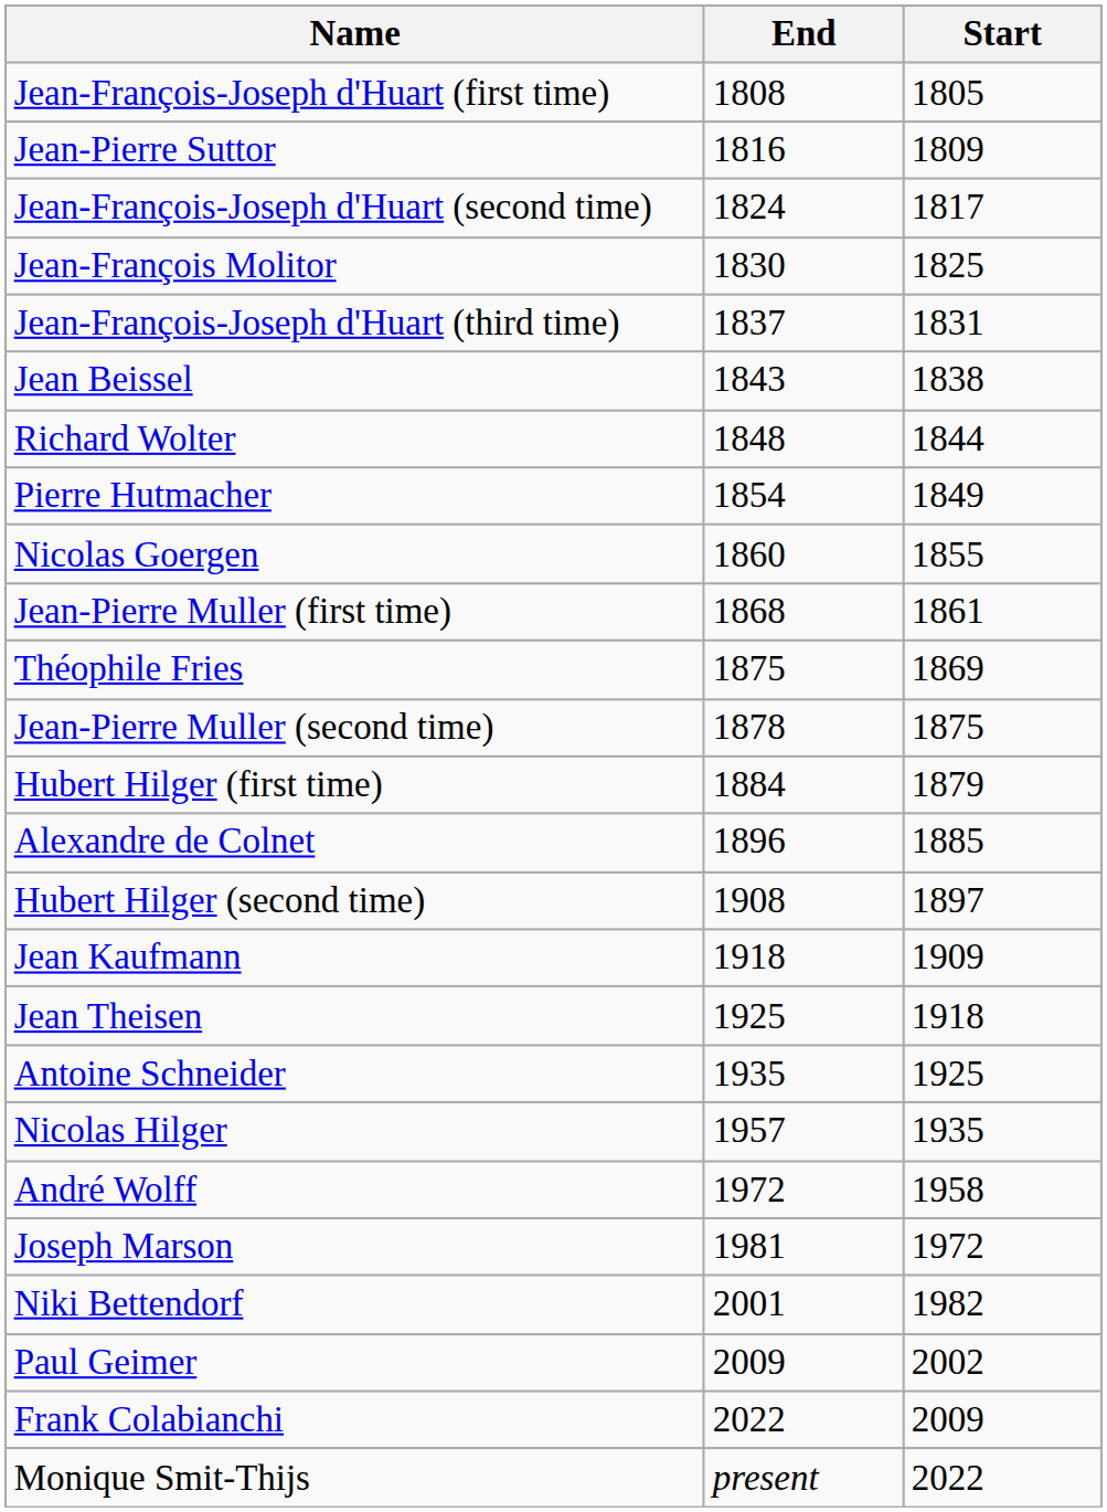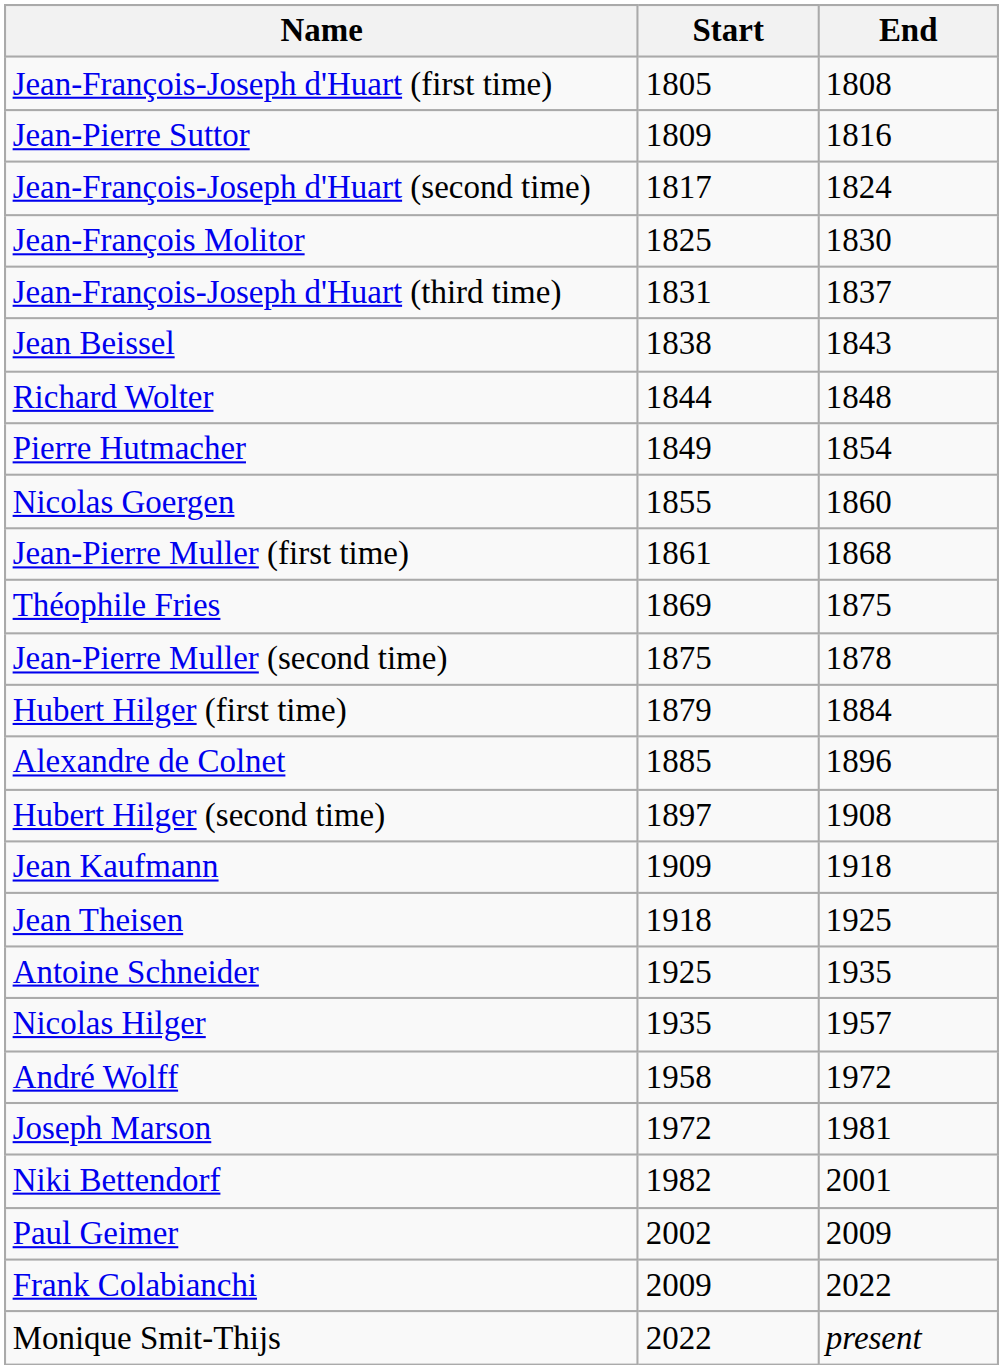columns swapped: Start <-> End
